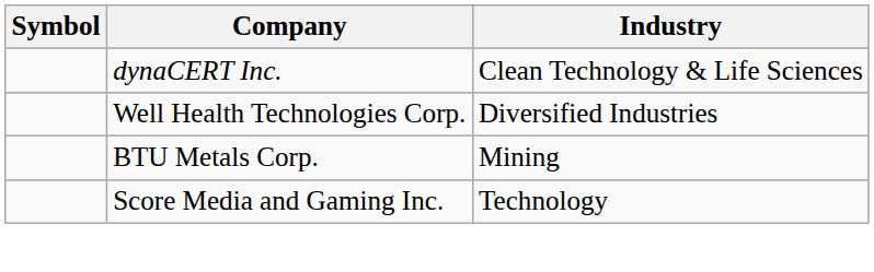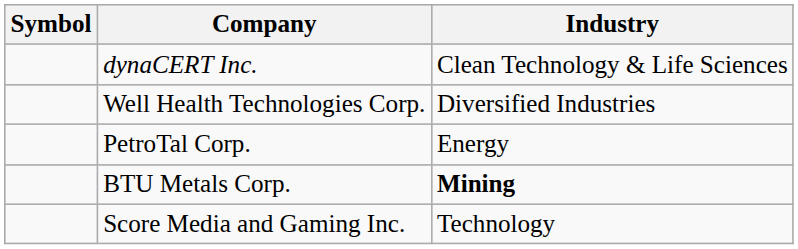+ row: PetroTal Corp. | Energy
BTU Metals Corp. | Industry: normal -> bold
